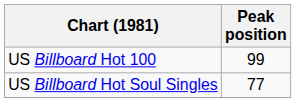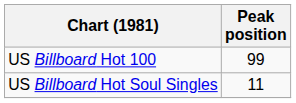US Billboard Hot Soul Singles | Peak position: 77 -> 11
